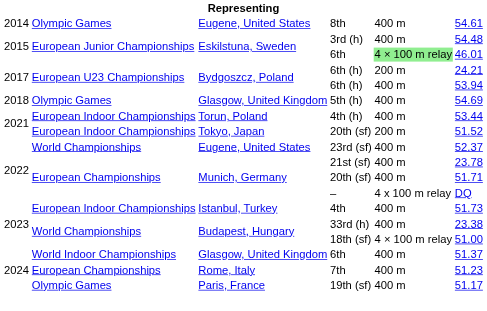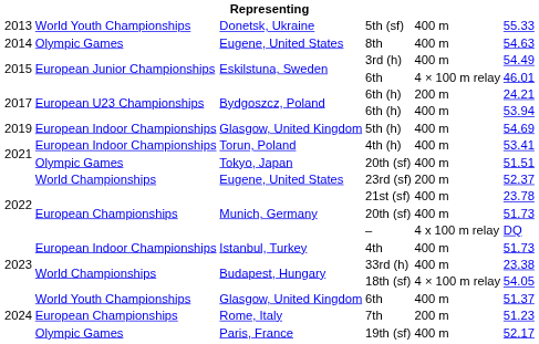+ row: 2013 | World Youth Championships | Donetsk, Ukraine | 5th (sf) | 400 m | 55.33
8th | column 6: 54.61 -> 54.63
3rd (h) | column 6: 54.48 -> 54.49
Eskilstuna, Sweden / 6th | column 5: lightgreen background -> no background
5th (h) | column 1: 2018 -> 2019
5th (h) | column 2: Olympic Games -> European Indoor Championships
4th (h) | column 6: 53.44 -> 53.41
Tokyo, Japan / 20th (sf) | column 2: European Indoor Championships -> Olympic Games
Tokyo, Japan / 20th (sf) | column 5: 200 m -> 400 m
Tokyo, Japan / 20th (sf) | column 6: 51.52 -> 51.51
23rd (sf) | column 5: 400 m -> 200 m
Munich, Germany / 20th (sf) | column 6: 51.71 -> 51.73
18th (sf) | column 6: 51.00 -> 54.05
Glasgow, United Kingdom / 6th | column 2: World Indoor Championships -> World Youth Championships
7th | column 5: 400 m -> 200 m
19th (sf) | column 6: 51.17 -> 52.17
